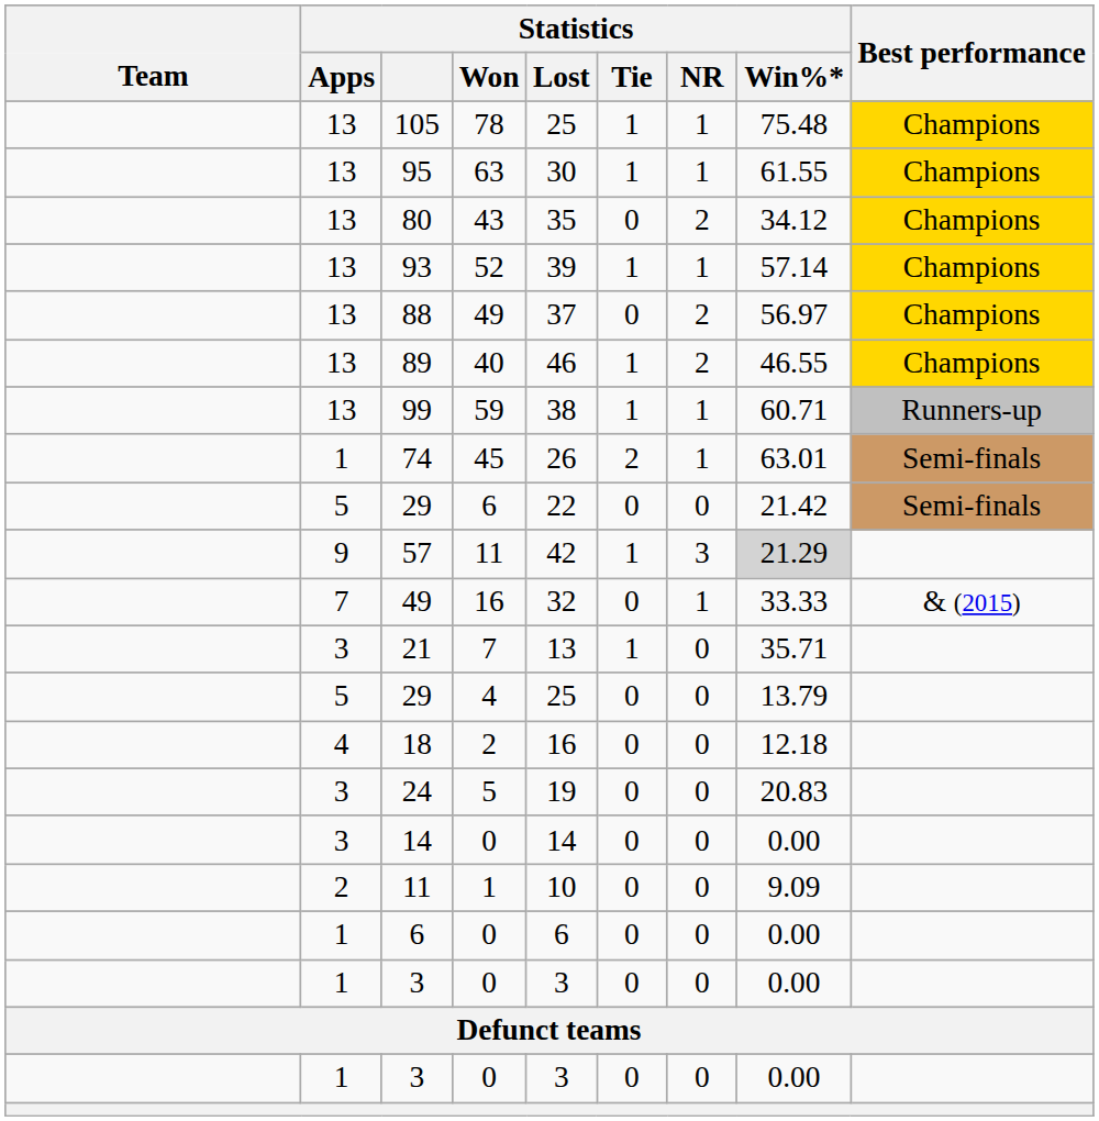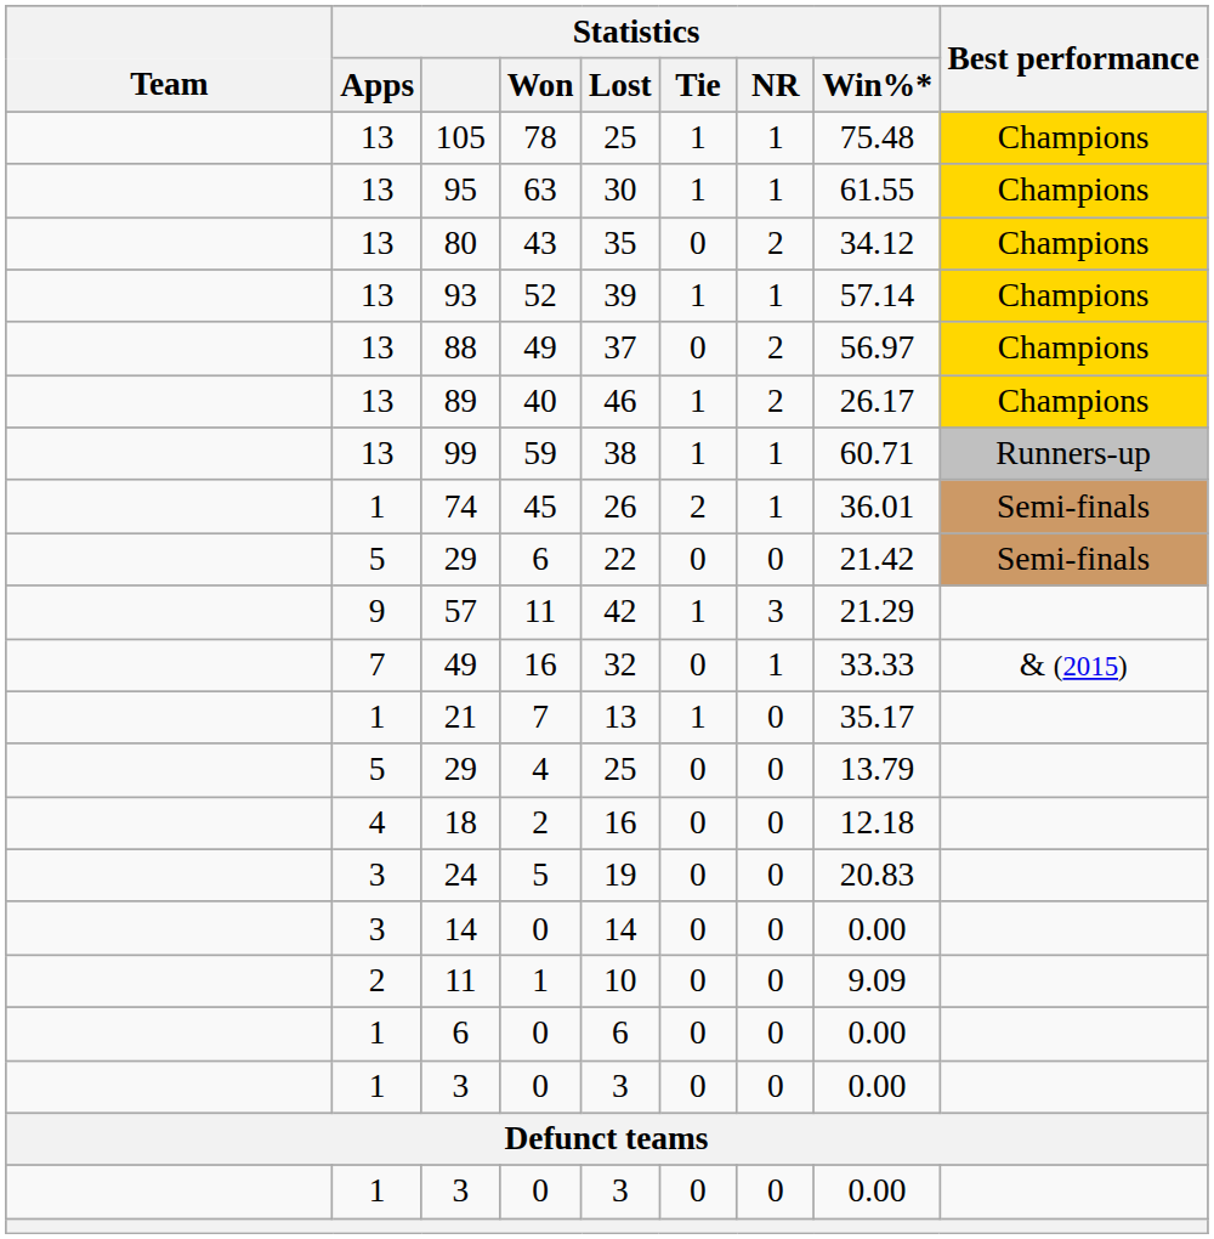89 | Statistics / Win%*: 46.55 -> 26.17
74 | Statistics / Win%*: 63.01 -> 36.01
57 | Statistics / Win%*: lightgrey background -> no background
21 | Statistics / Apps: 3 -> 1
21 | Statistics / Win%*: 35.71 -> 35.17
